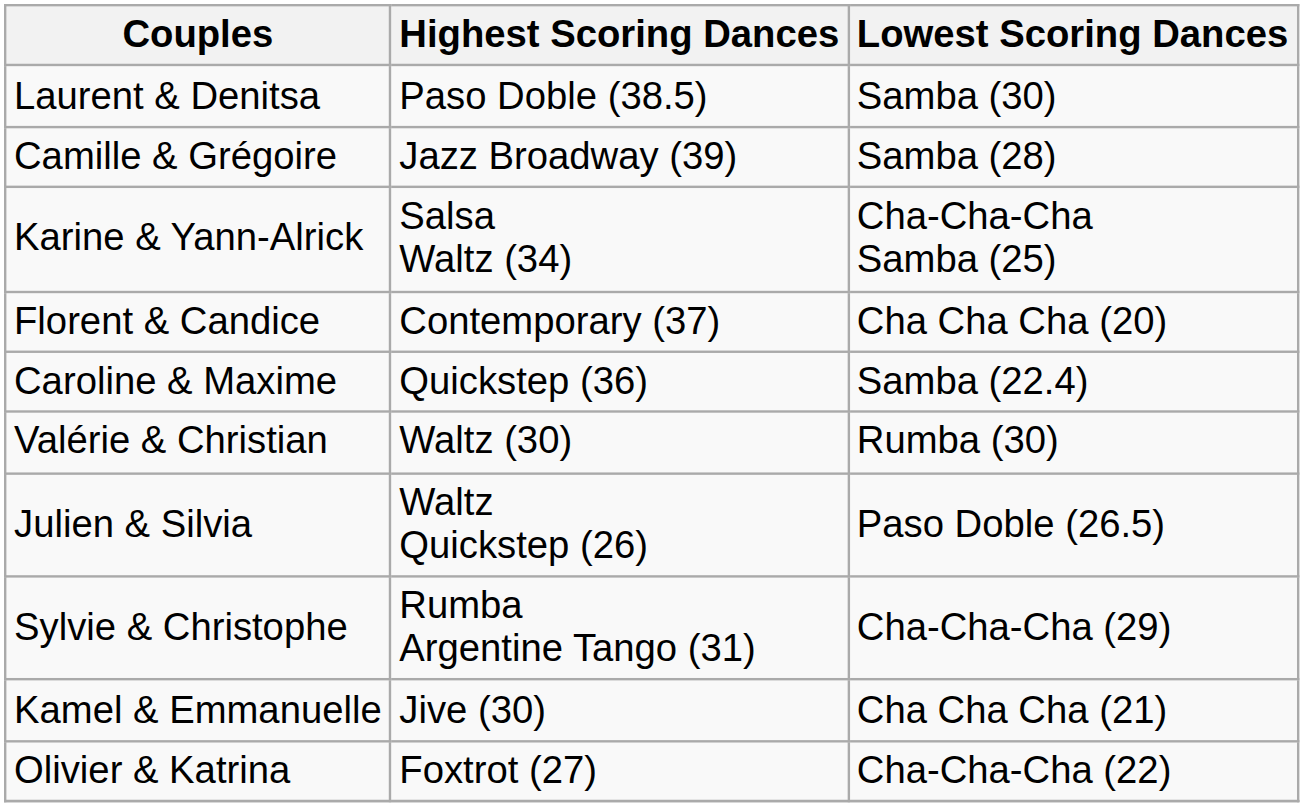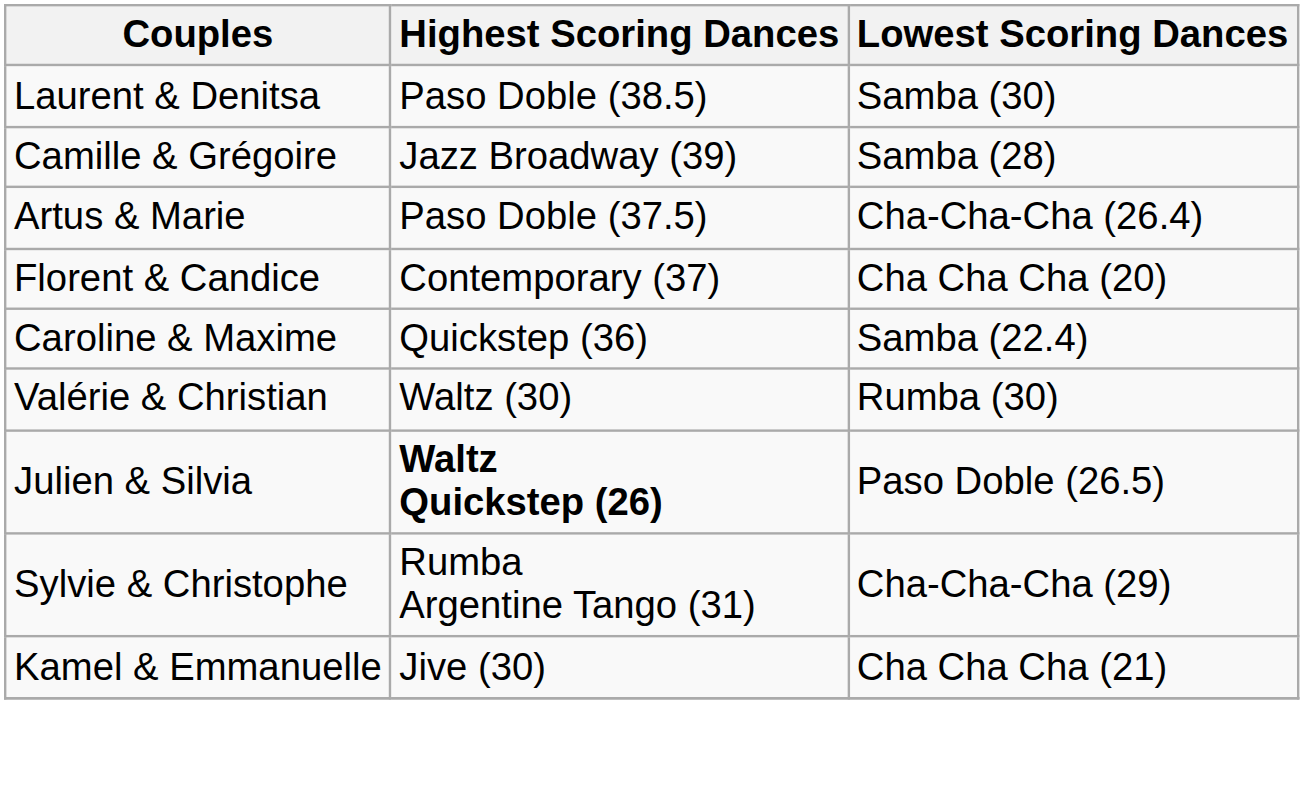+ row: Artus & Marie | Paso Doble (37.5) | Cha-Cha-Cha (26.4)
- row: Karine & Yann-Alrick | Salsa Waltz (34) | Cha-Cha-Cha Samba (25)
Julien & Silvia | Highest Scoring Dances: normal -> bold
- row: Olivier & Katrina | Foxtrot (27) | Cha-Cha-Cha (22)
